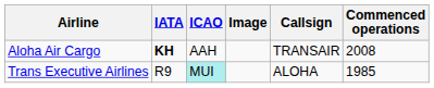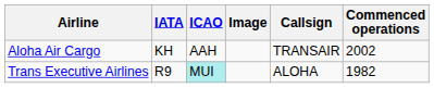Aloha Air Cargo | IATA: bold -> normal
Aloha Air Cargo | Commenced operations: 2008 -> 2002
Trans Executive Airlines | Commenced operations: 1985 -> 1982
